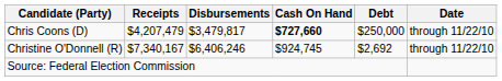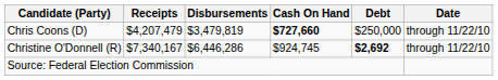Chris Coons (D) | Disbursements: $3,479,817 -> $3,479,819
Christine O'Donnell (R) | Disbursements: $6,406,246 -> $6,446,286
Christine O'Donnell (R) | Debt: normal -> bold
